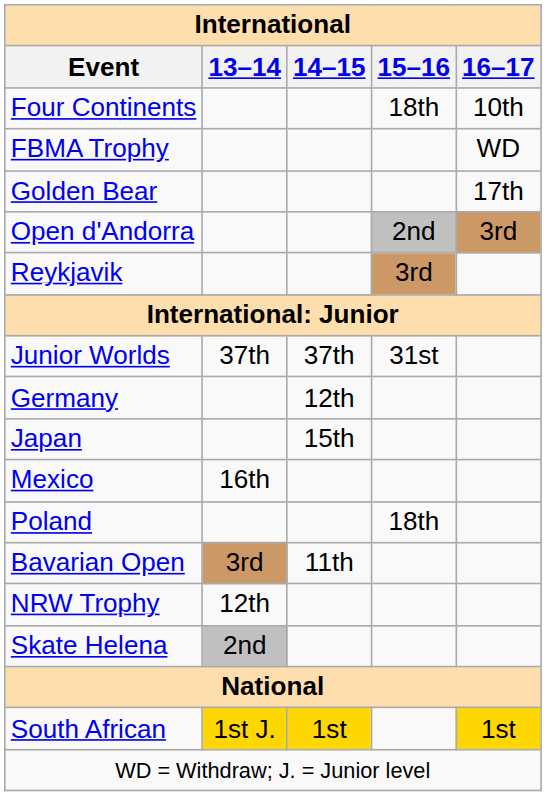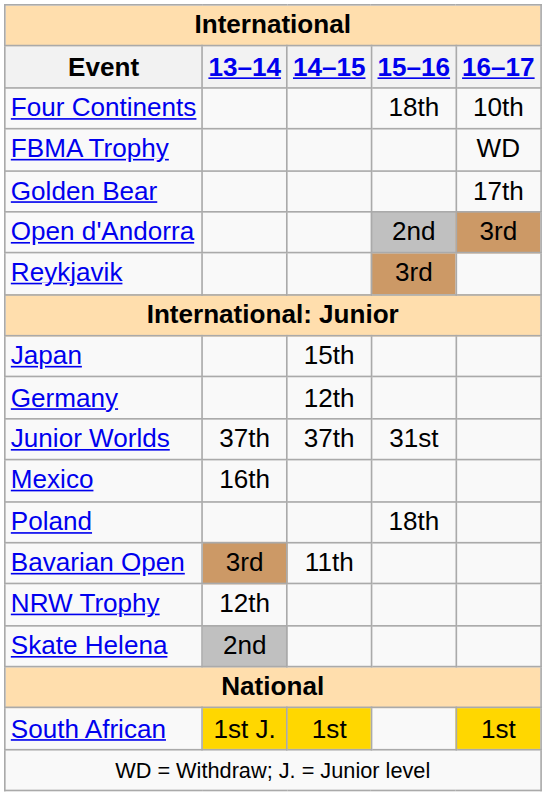rows swapped: Junior Worlds <-> Japan
